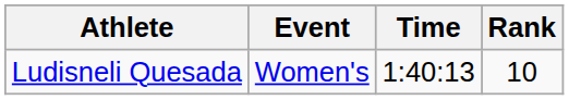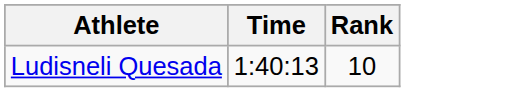- column: Event | Women's
